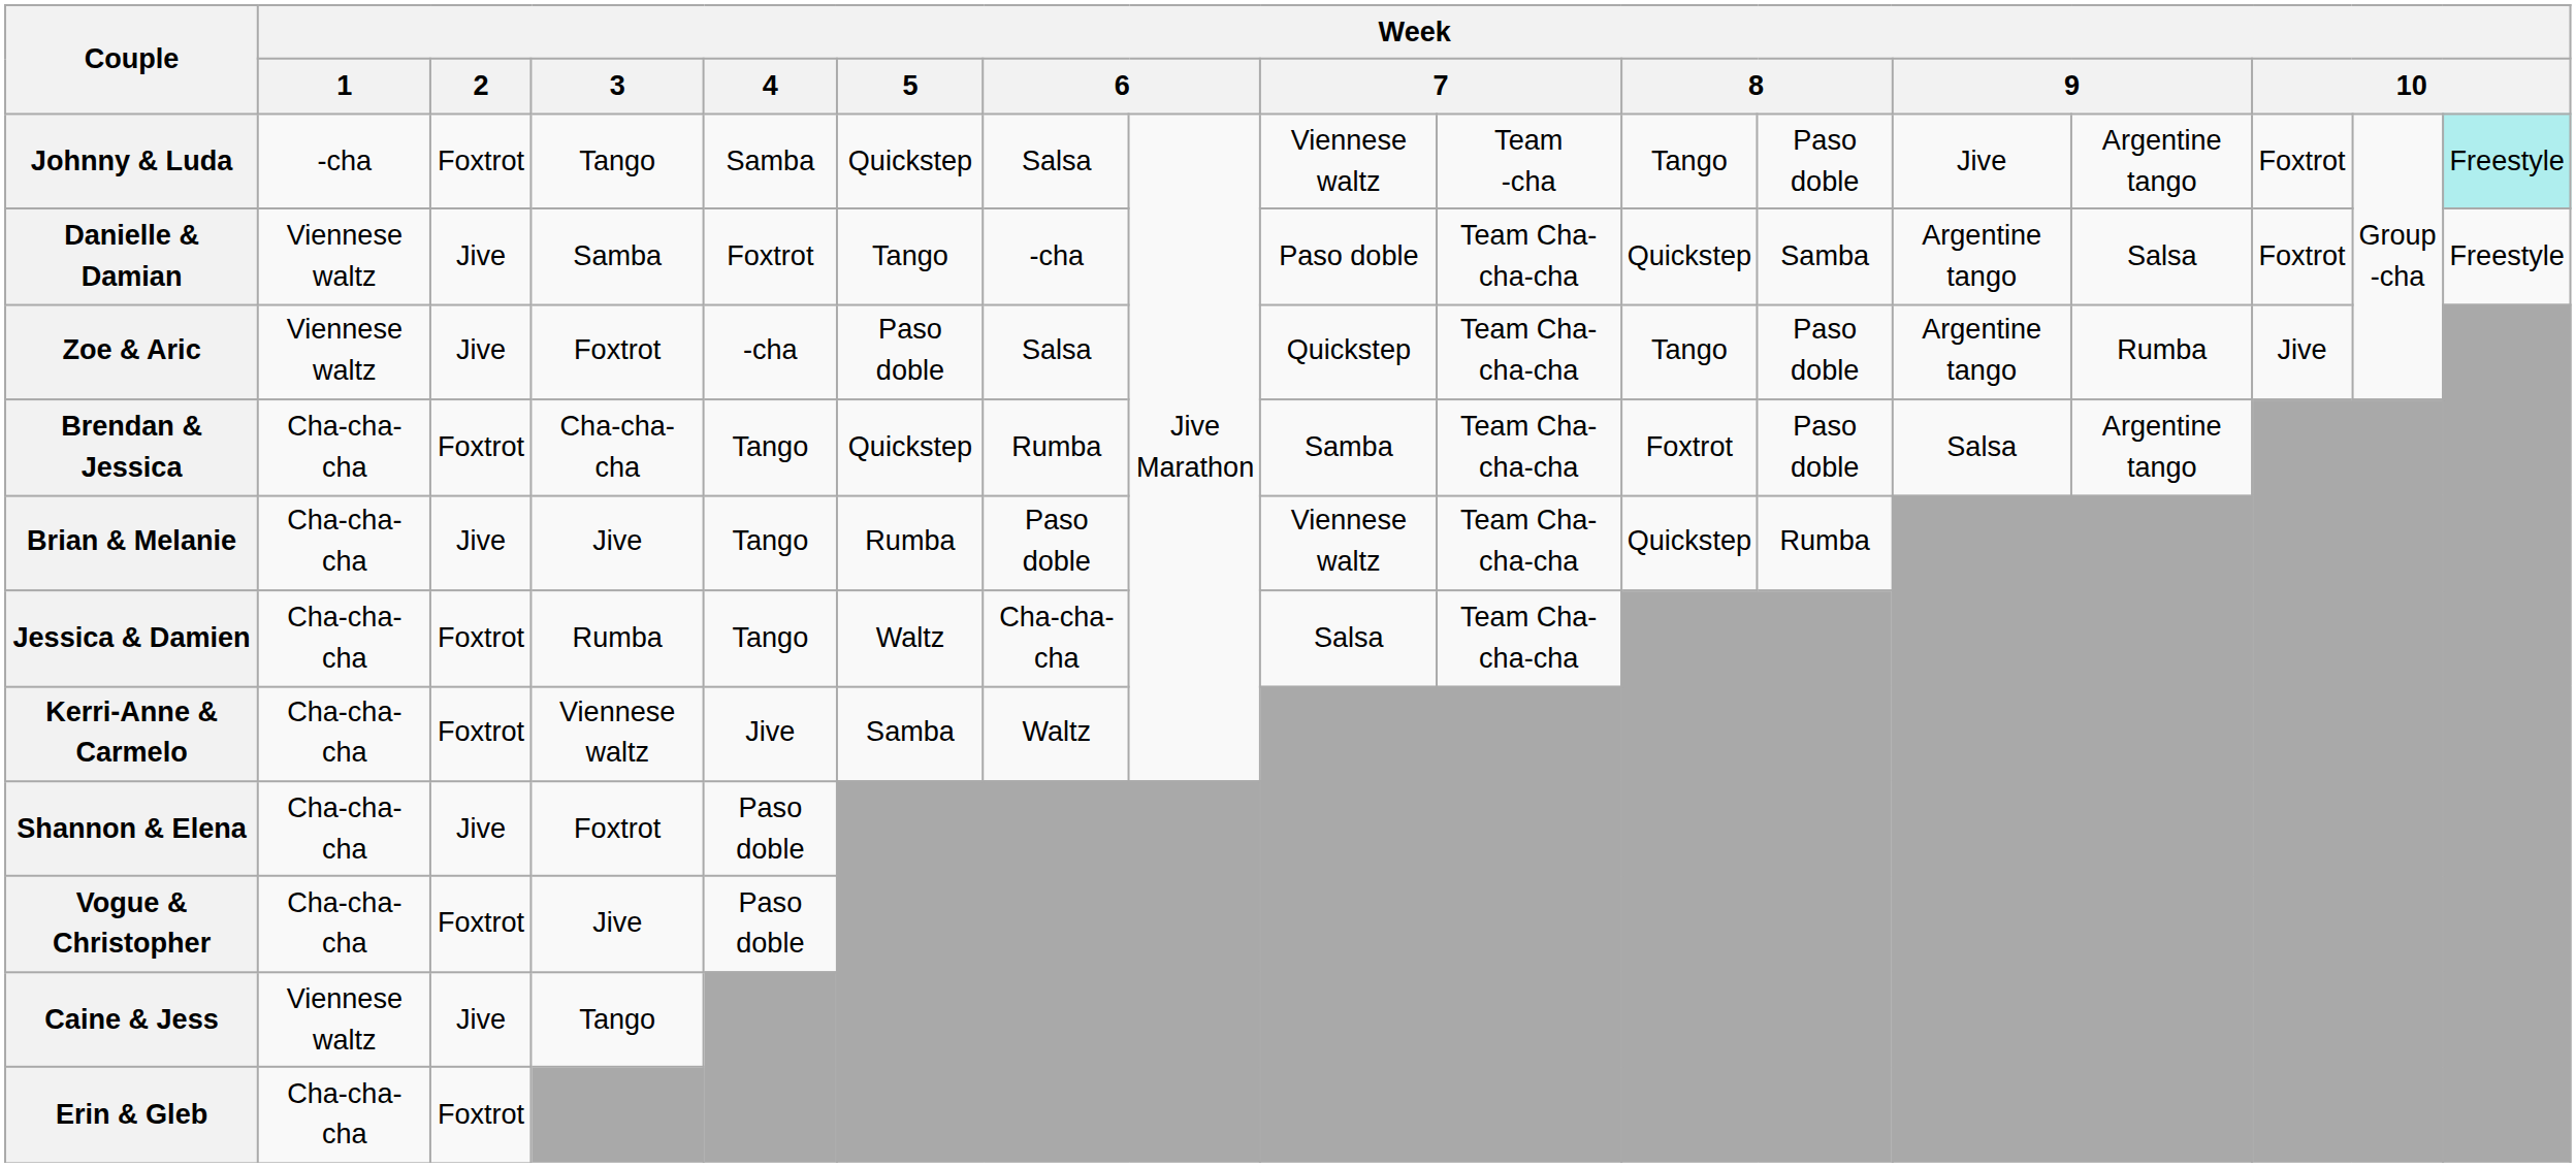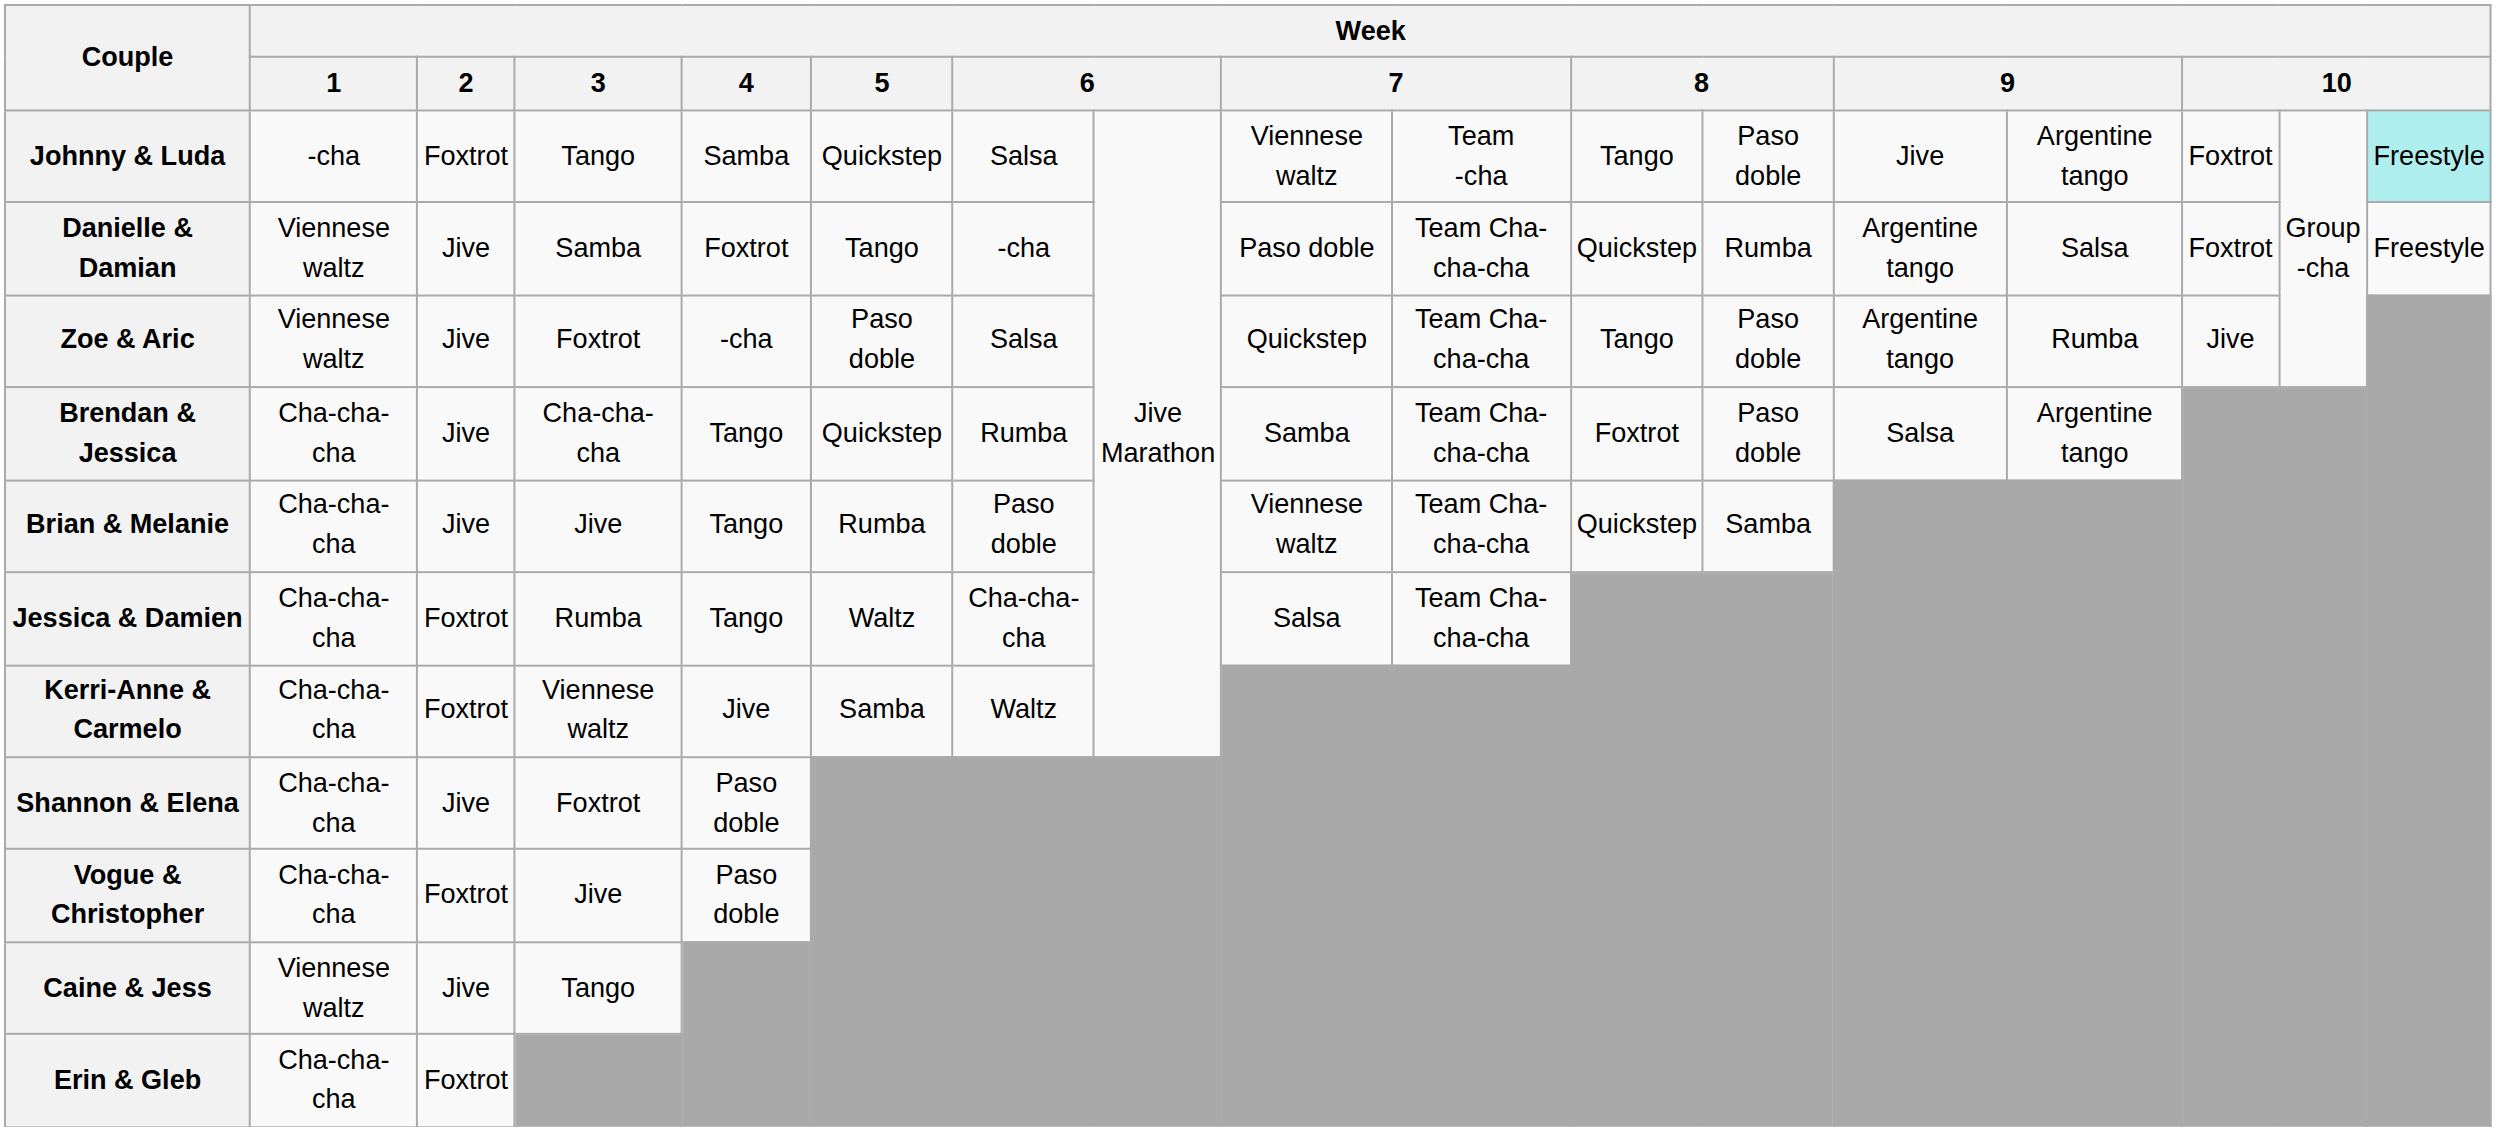Danielle & Damian | column 12: Samba -> Rumba
Brendan & Jessica | Week / 2: Foxtrot -> Jive
Brian & Melanie | column 12: Rumba -> Samba
